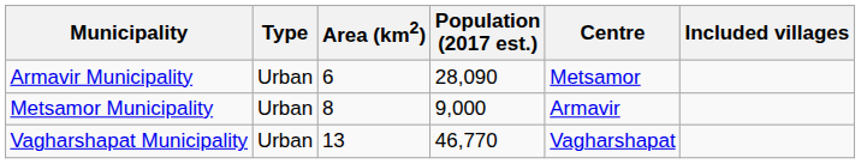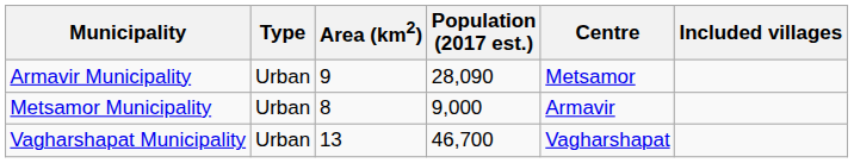Armavir Municipality | Area (km2): 6 -> 9
Vagharshapat Municipality | Population (2017 est.): 46,770 -> 46,700
